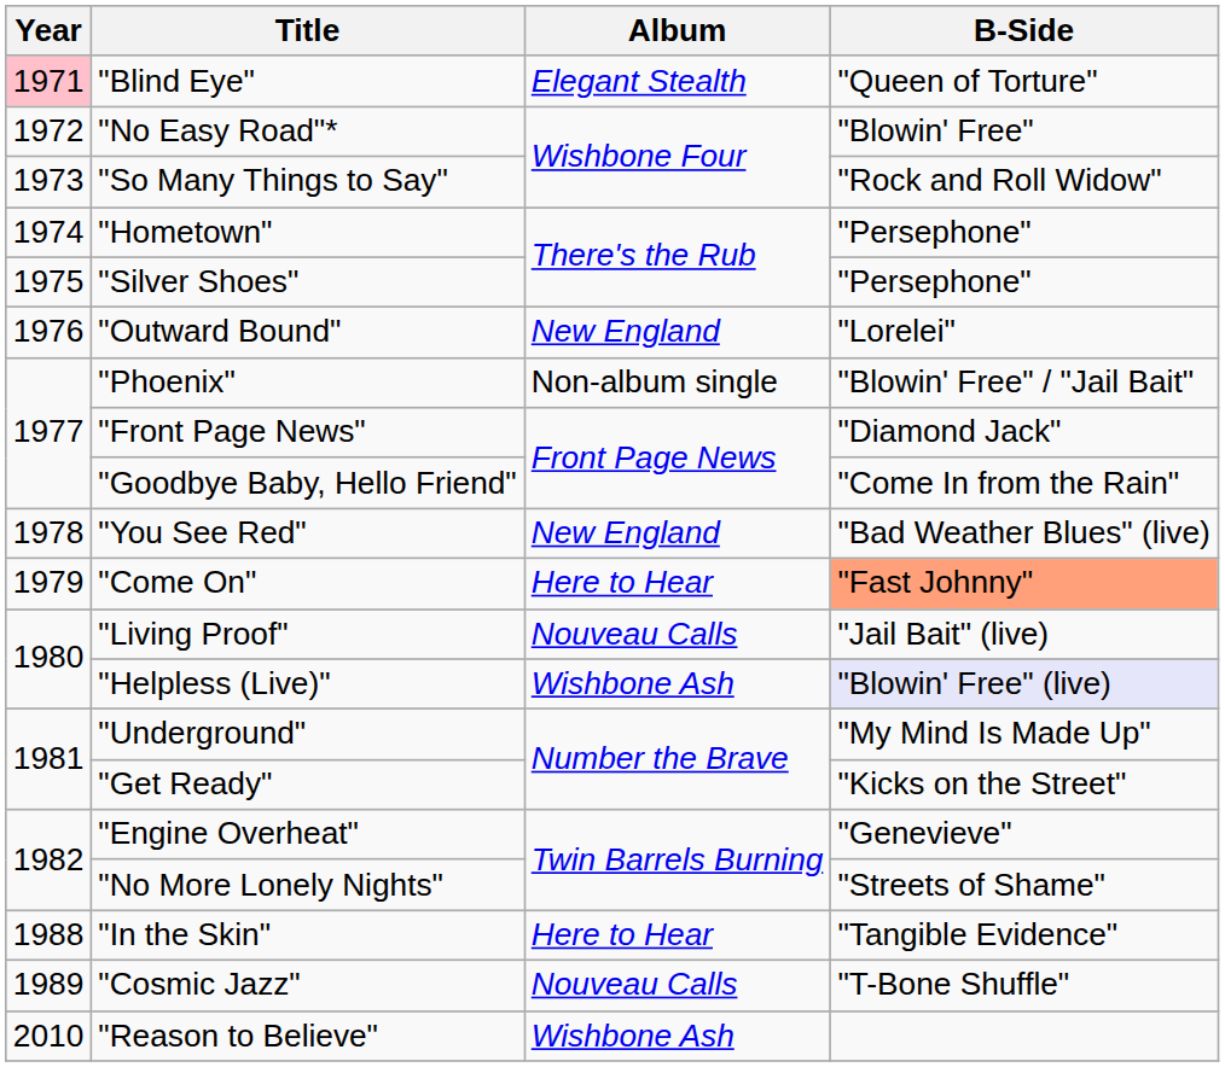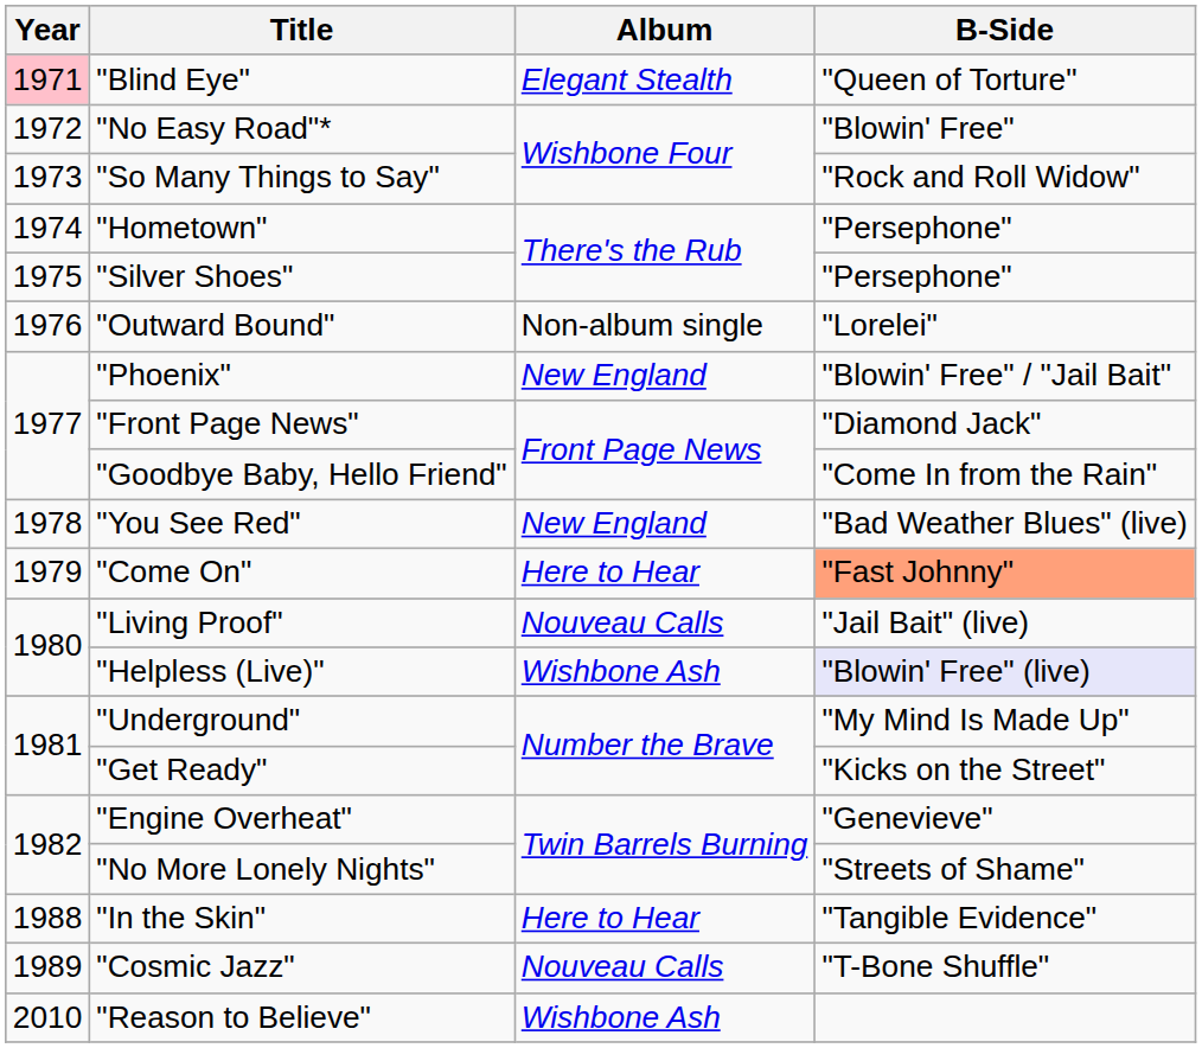"Outward Bound" | Album: New England -> Non-album single
"Phoenix" | Album: Non-album single -> New England
